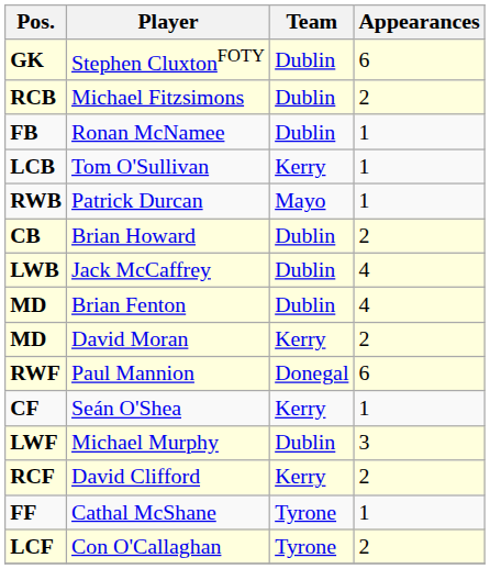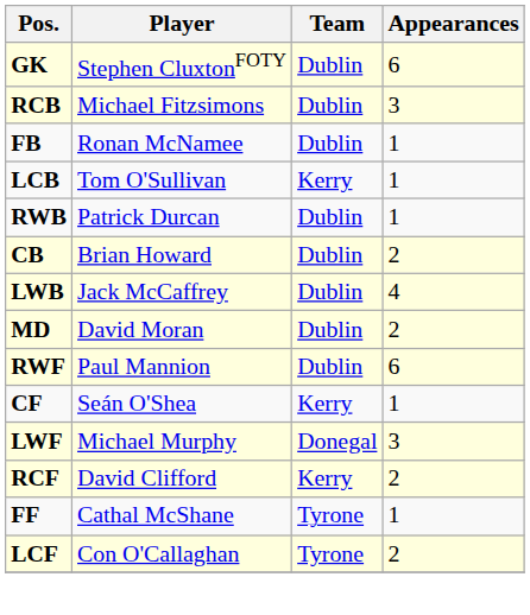Michael Fitzsimons | Appearances: 2 -> 3
Patrick Durcan | Team: Mayo -> Dublin
- row: MD | Brian Fenton | Dublin | 4
David Moran | Team: Kerry -> Dublin
Paul Mannion | Team: Donegal -> Dublin
Michael Murphy | Team: Dublin -> Donegal
